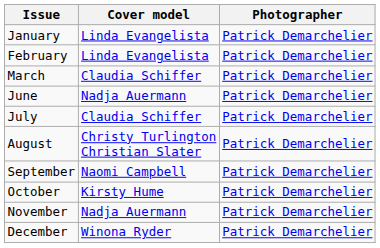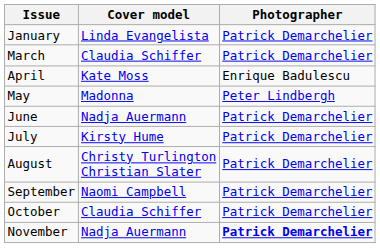- row: February | Linda Evangelista | Patrick Demarchelier
+ row: April | Kate Moss | Enrique Badulescu
+ row: May | Madonna | Peter Lindbergh
July | Cover model: Claudia Schiffer -> Kirsty Hume
October | Cover model: Kirsty Hume -> Claudia Schiffer
November | Photographer: normal -> bold
- row: December | Winona Ryder | Patrick Demarchelier
